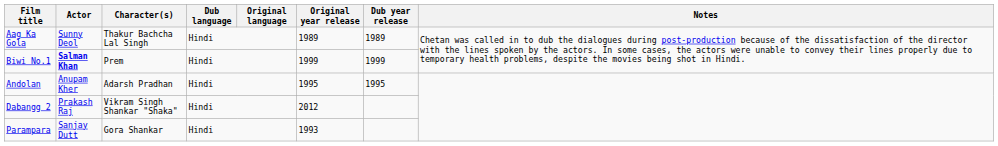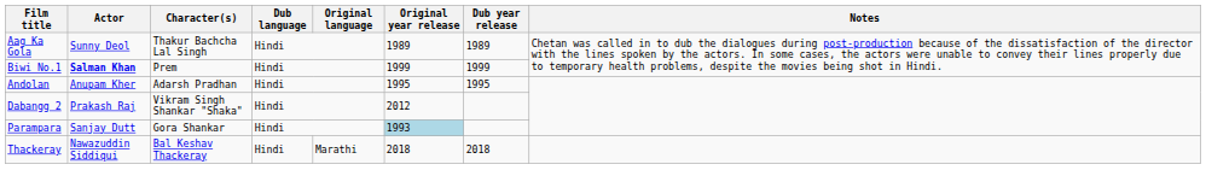Parampara | Original year release: no background -> lightblue background
+ row: Thackeray | Nawazuddin Siddiqui | Bal Keshav Thackeray | Hindi | Marathi | 2018 | 2018
